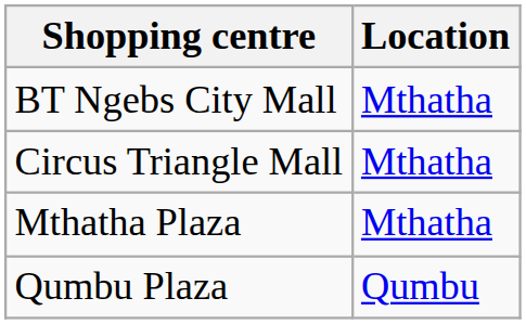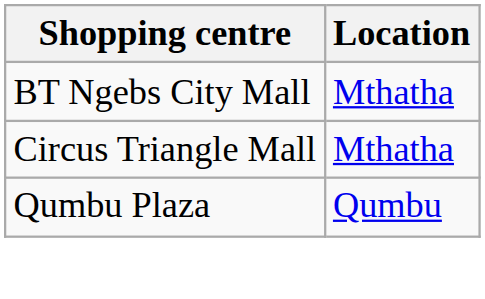- row: Mthatha Plaza | Mthatha
